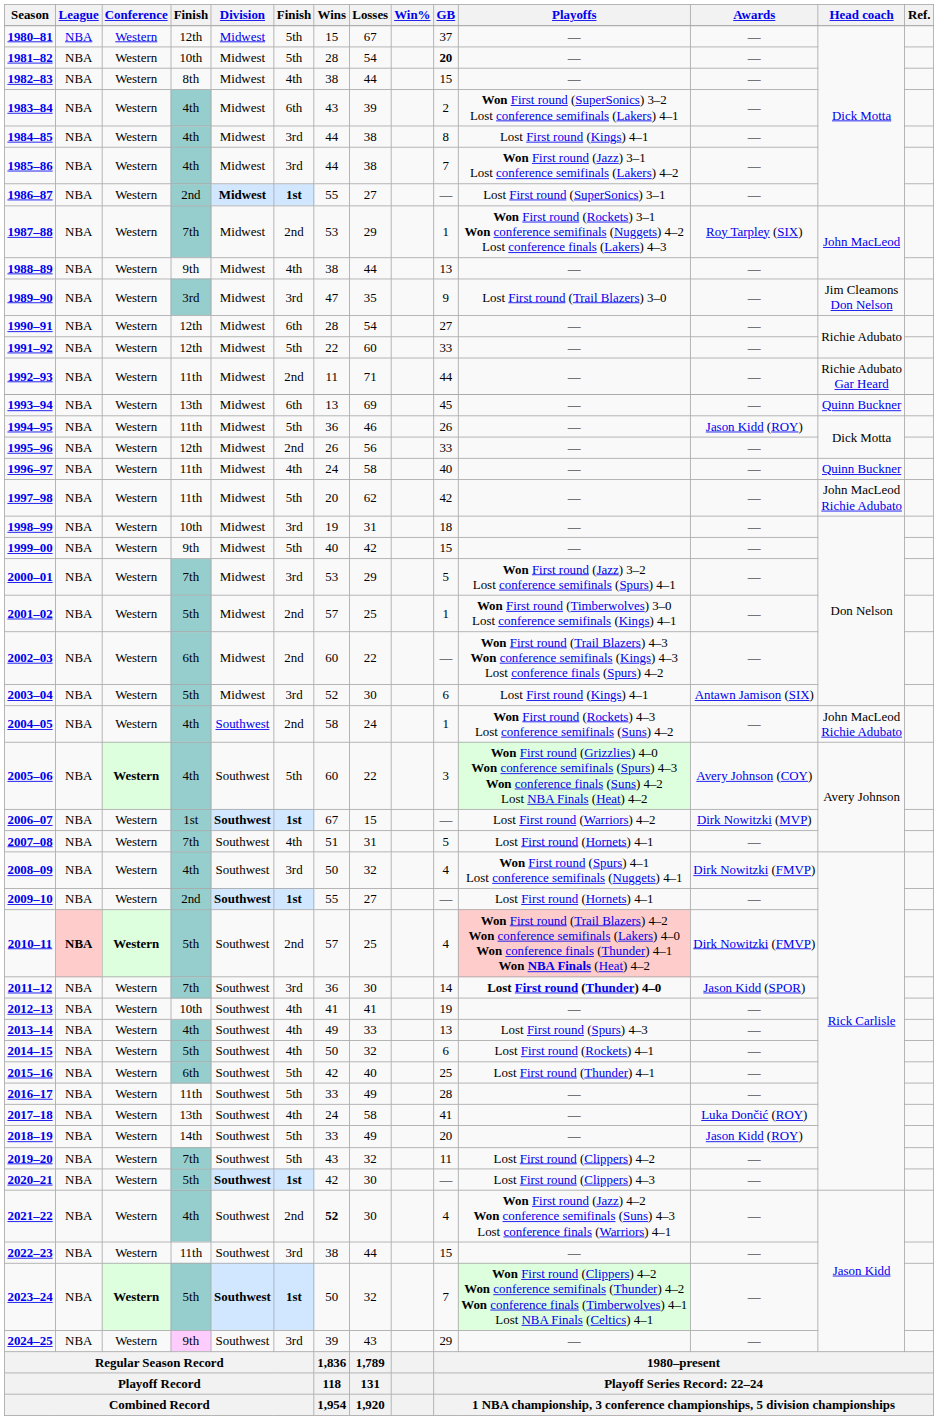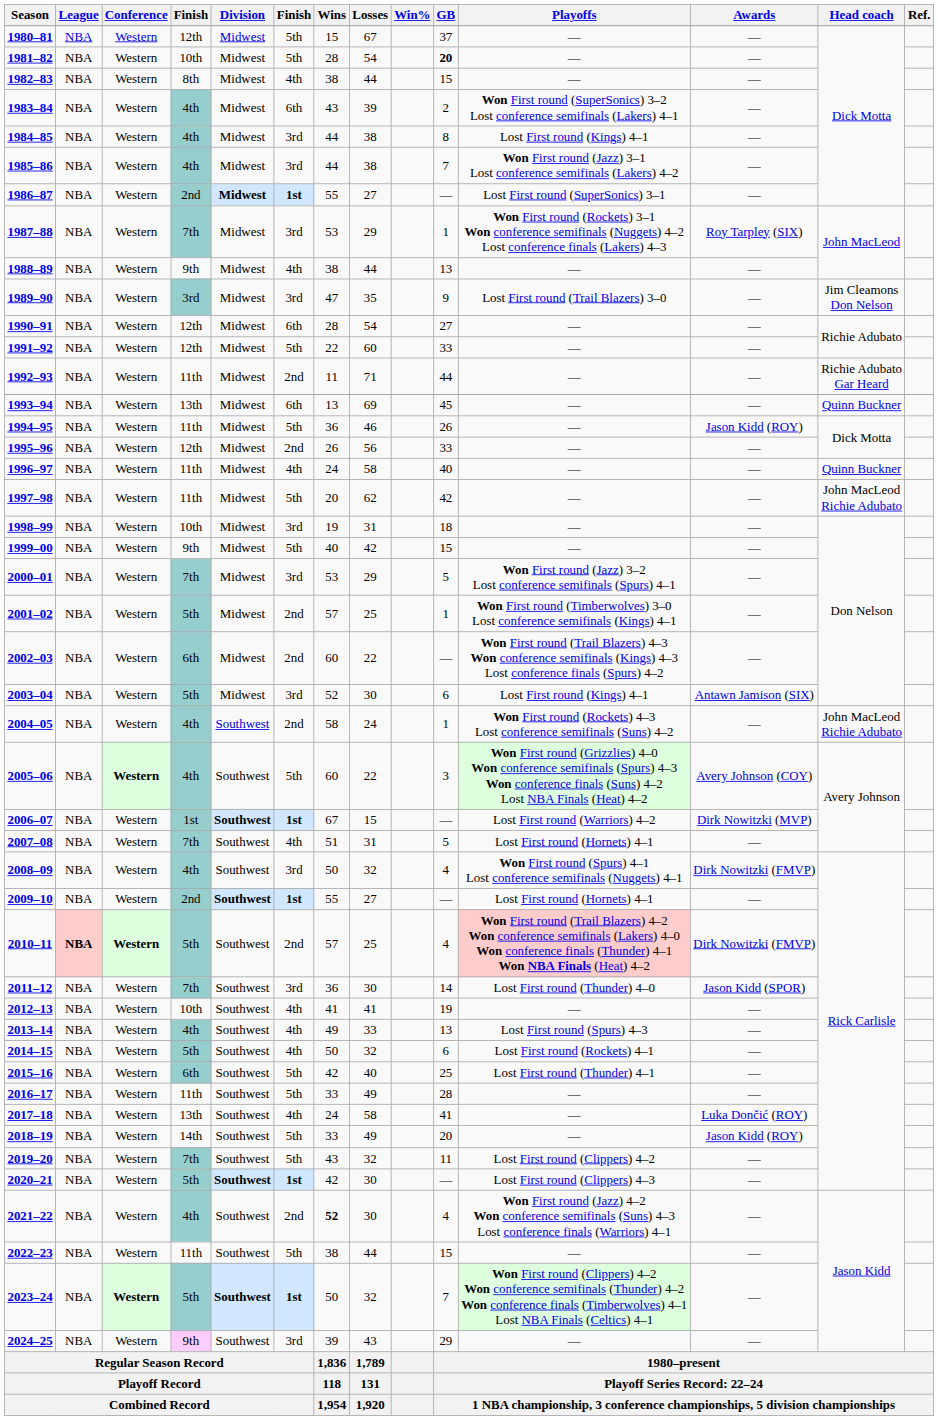1987–88 | column 6: 2nd -> 3rd
2011–12 | Playoffs: bold -> normal
2022–23 | column 6: 3rd -> 5th
